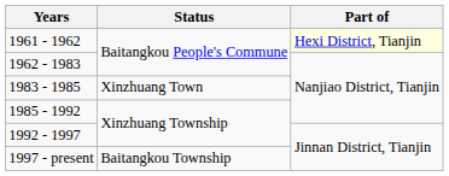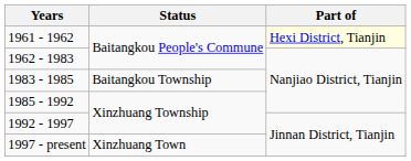1983 - 1985 | Status: Xinzhuang Town -> Baitangkou Township
1997 - present | Status: Baitangkou Township -> Xinzhuang Town
